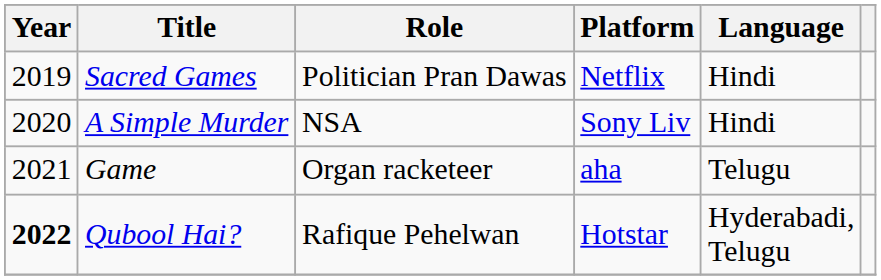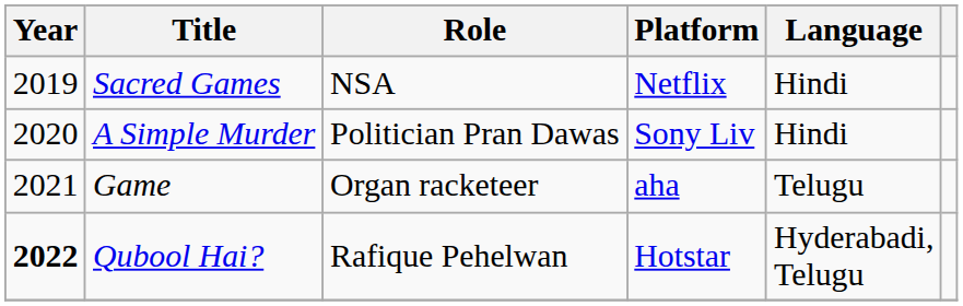Sacred Games | Role: Politician Pran Dawas -> NSA
A Simple Murder | Role: NSA -> Politician Pran Dawas
